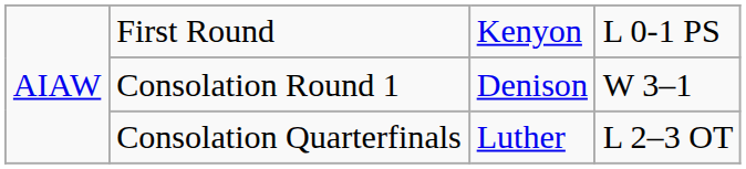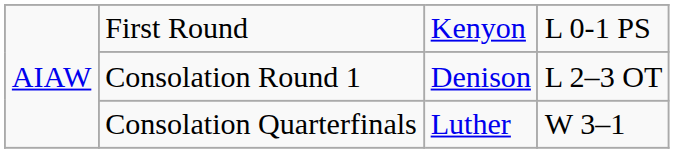Consolation Round 1 | column 4: W 3–1 -> L 2–3 OT
Consolation Quarterfinals | column 4: L 2–3 OT -> W 3–1
